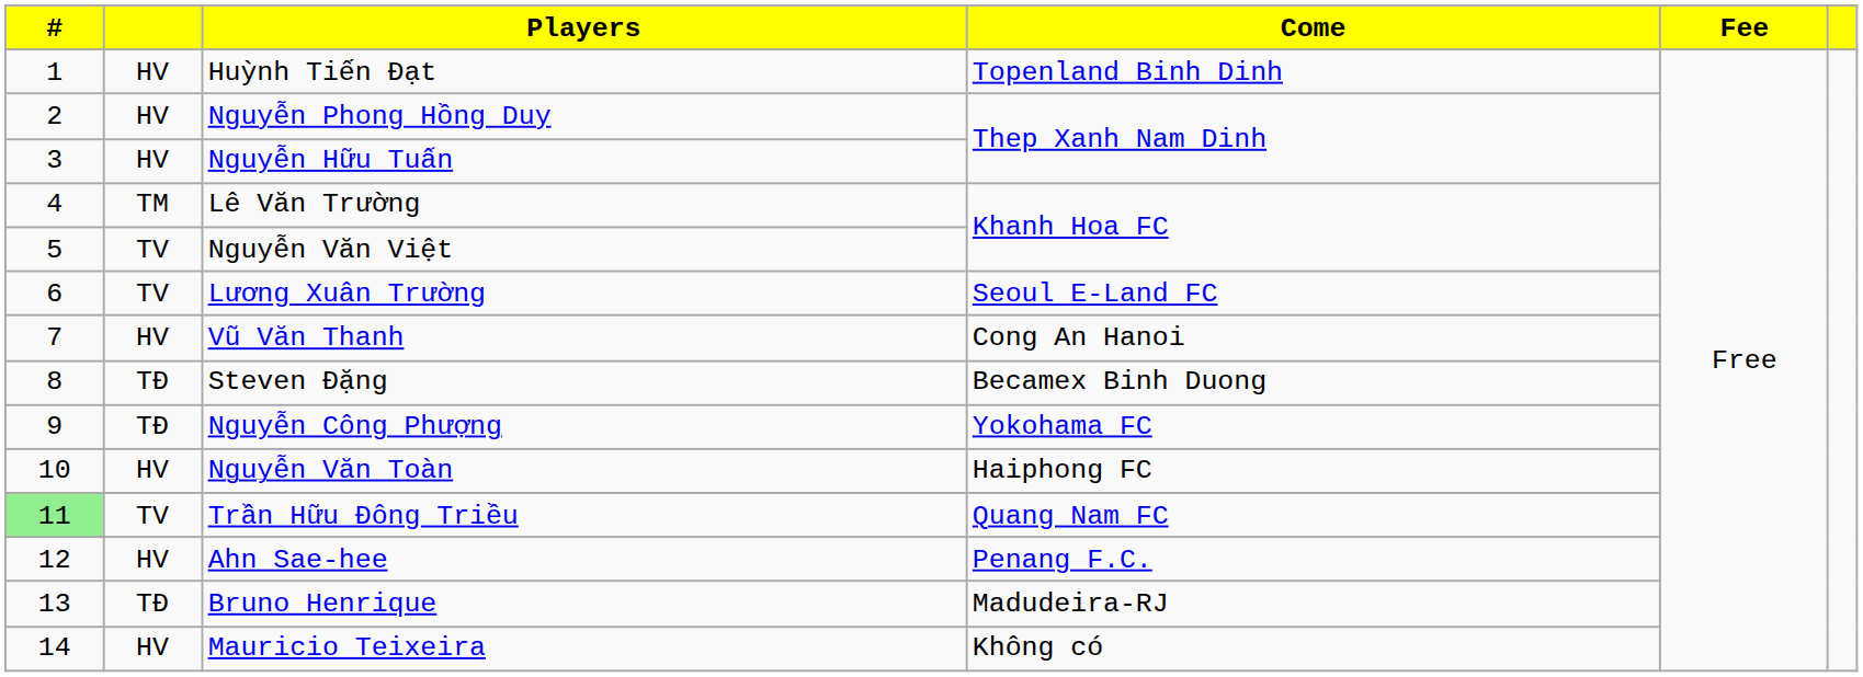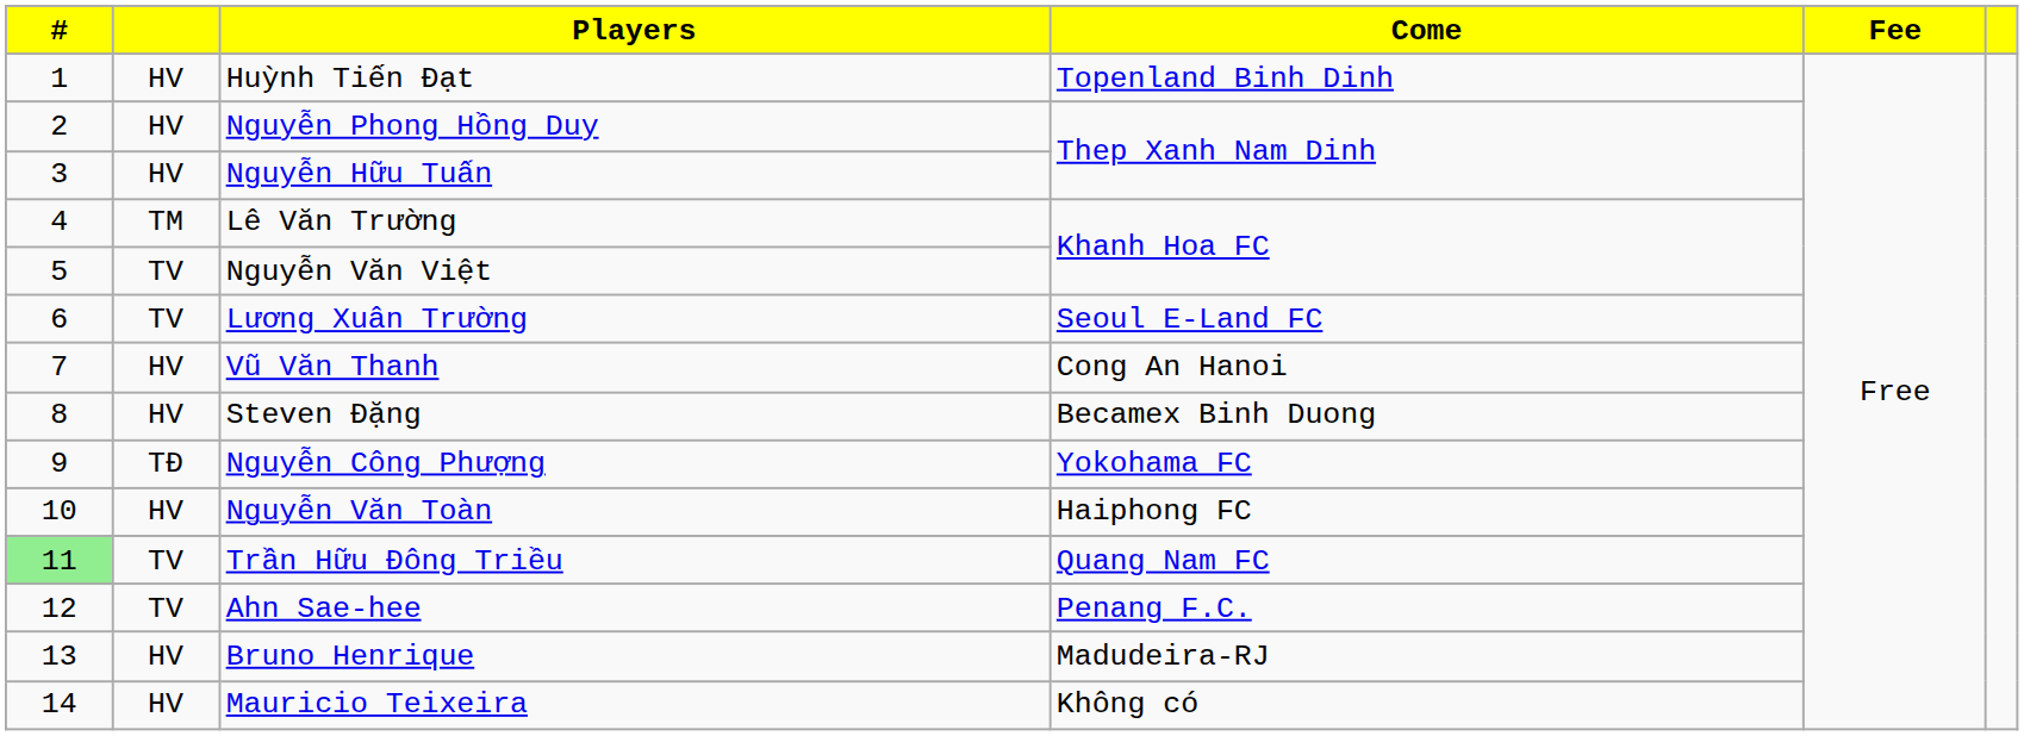Steven Đặng | column 2: TĐ -> HV
Ahn Sae-hee | column 2: HV -> TV
Bruno Henrique | column 2: TĐ -> HV
